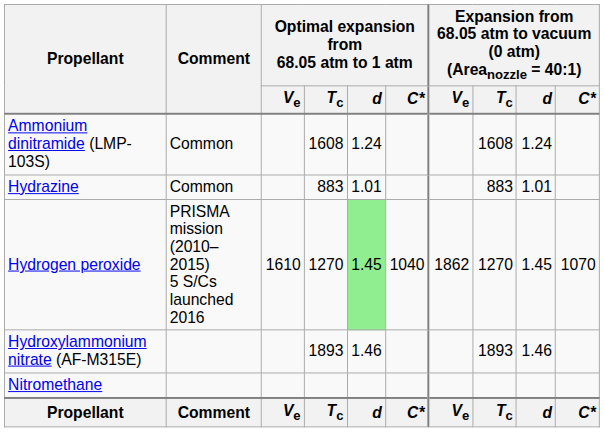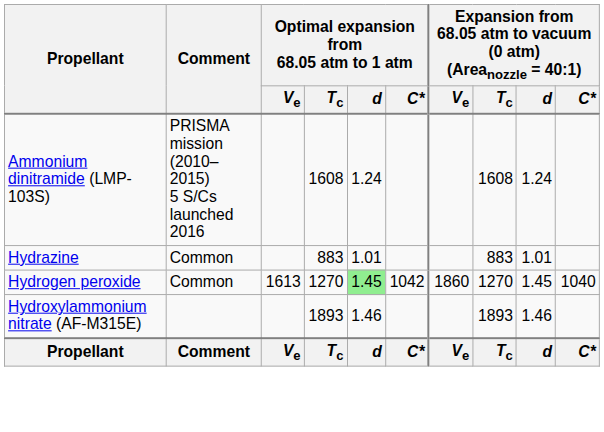Ammonium dinitramide (LMP-103S) | Comment: Common -> PRISMA mission (2010–2015) 5 S/Cs launched 2016
Hydrogen peroxide | Comment: PRISMA mission (2010–2015) 5 S/Cs launched 2016 -> Common
Hydrogen peroxide | Optimal expansion from 68.05 atm to 1 atm / Ve: 1610 -> 1613
Hydrogen peroxide | Optimal expansion from 68.05 atm to 1 atm / C*: 1040 -> 1042
Hydrogen peroxide | column 7: 1862 -> 1860
Hydrogen peroxide | column 10: 1070 -> 1040
- row: Nitromethane
